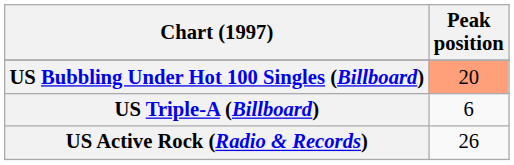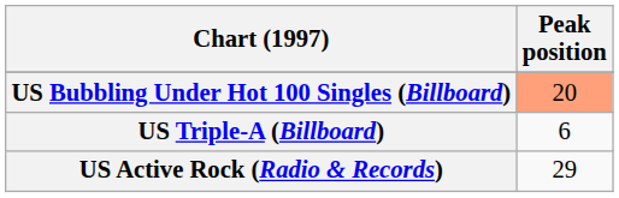US Active Rock (Radio & Records) | Peak position: 26 -> 29
